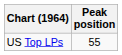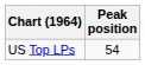US Top LPs | Peak position: 55 -> 54
